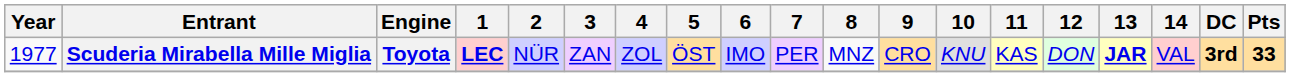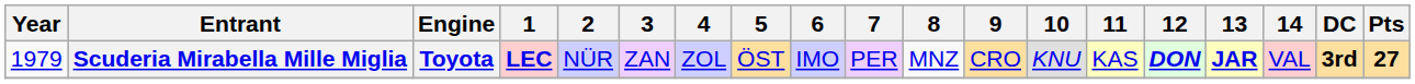Scuderia Mirabella Mille Miglia | Year: 1977 -> 1979
Scuderia Mirabella Mille Miglia | 12: normal -> bold
Scuderia Mirabella Mille Miglia | Pts: 33 -> 27
